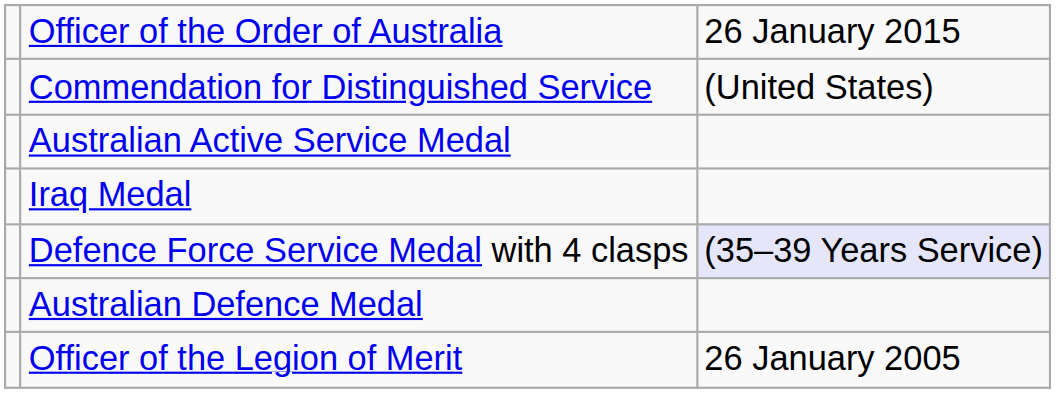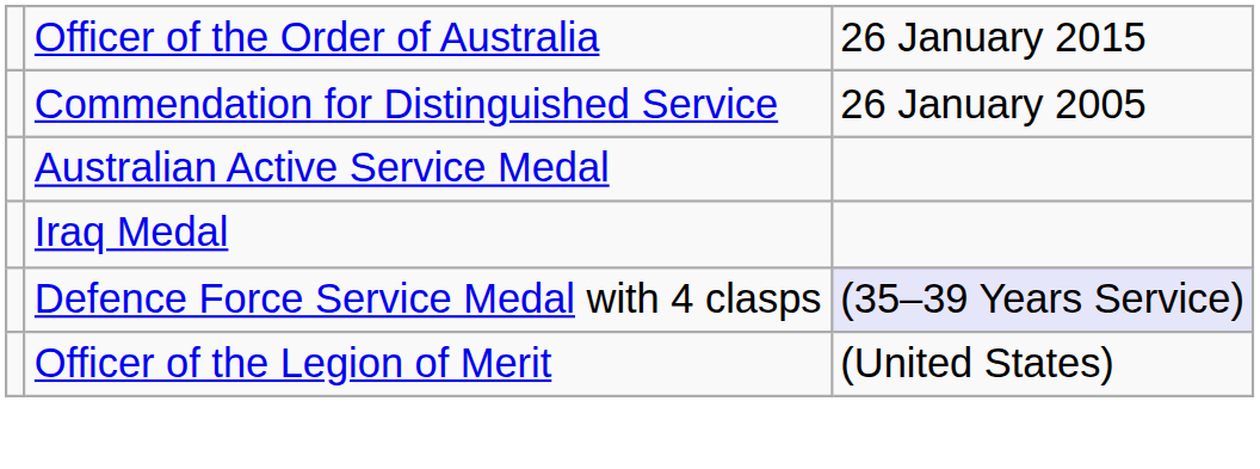Commendation for Distinguished Service | column 3: (United States) -> 26 January 2005
- row: Australian Defence Medal
Officer of the Legion of Merit | column 3: 26 January 2005 -> (United States)
